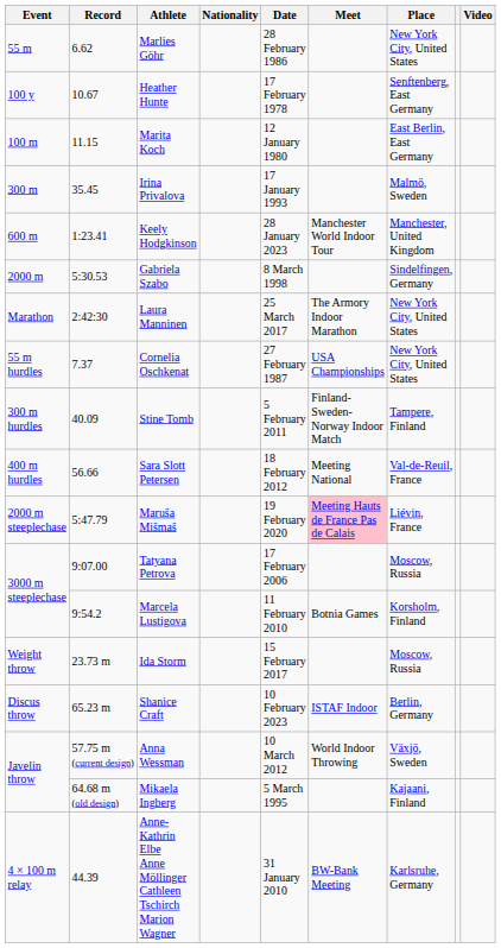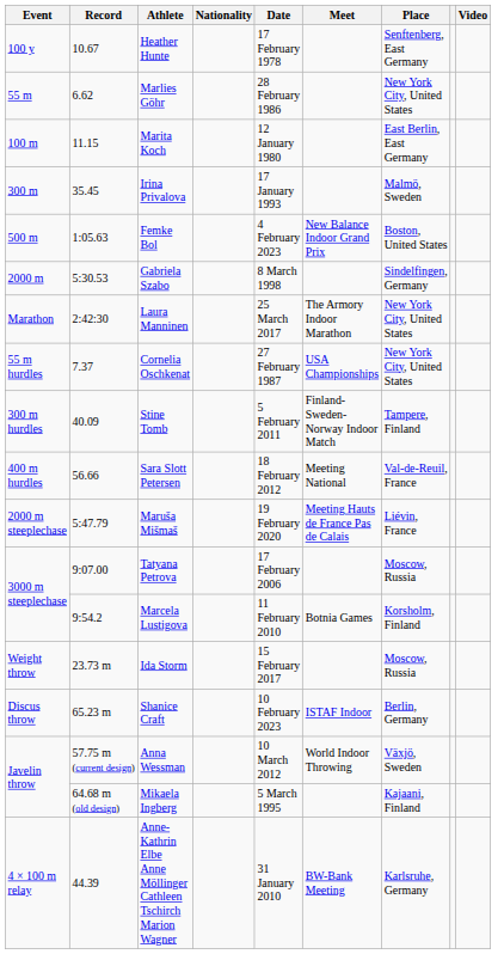rows swapped: Marlies Göhr <-> Heather Hunte
+ row: 500 m | 1:05.63 | Femke Bol | 4 February 2023 | New Balance Indoor Grand Prix | Boston, United States
- row: 600 m | 1:23.41 | Keely Hodgkinson | 28 January 2023 | Manchester World Indoor Tour | Manchester, United Kingdom
Maruša Mišmaš | Meet: pink background -> no background
